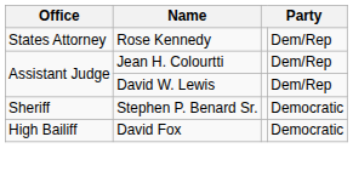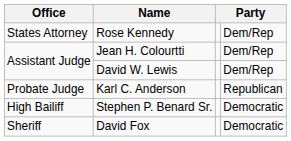+ row: Probate Judge | Karl C. Anderson | Republican
Stephen P. Benard Sr. | Office: Sheriff -> High Bailiff
David Fox | Office: High Bailiff -> Sheriff
